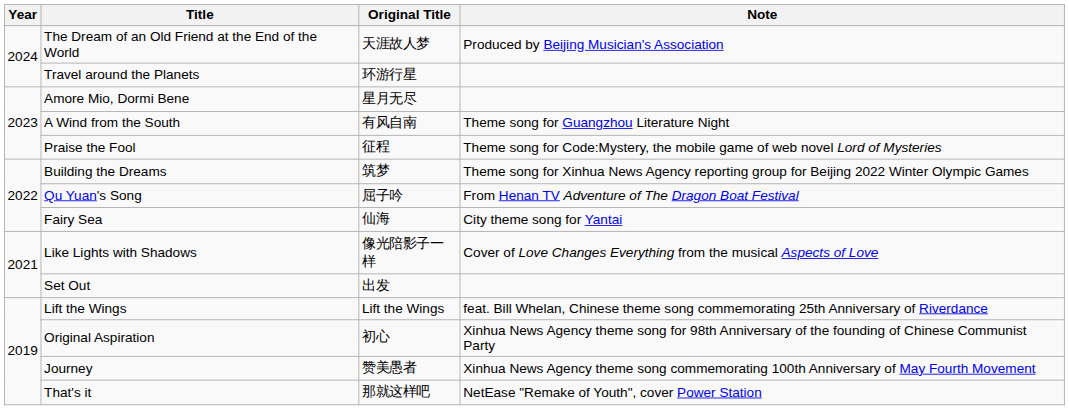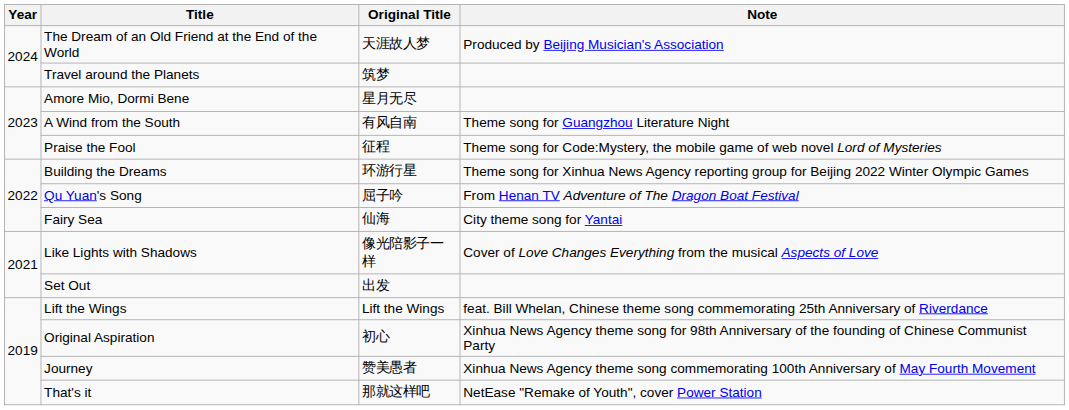Travel around the Planets | Original Title: 环游行星 -> 筑梦
Building the Dreams | Original Title: 筑梦 -> 环游行星
